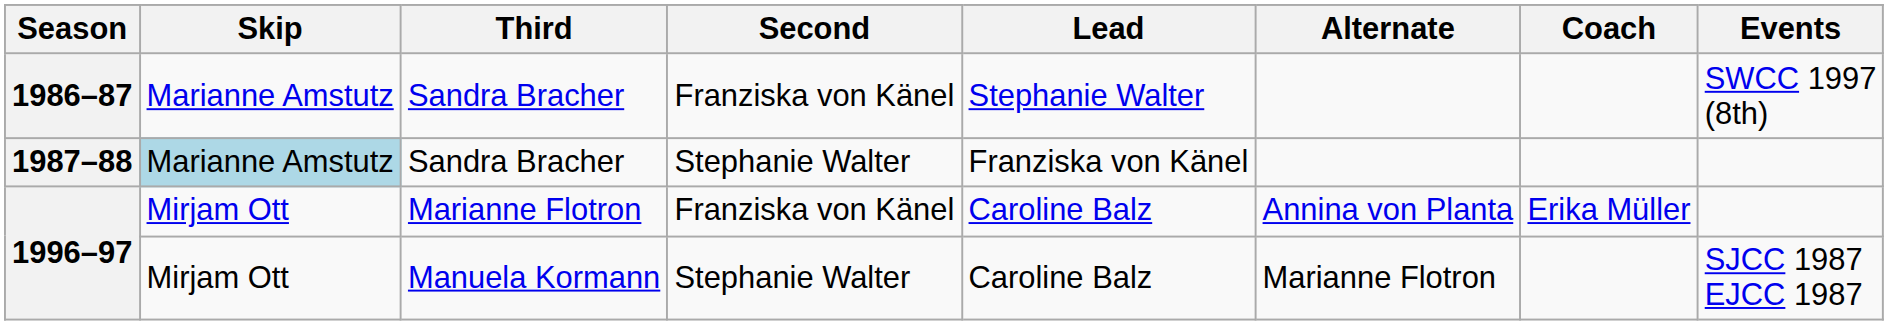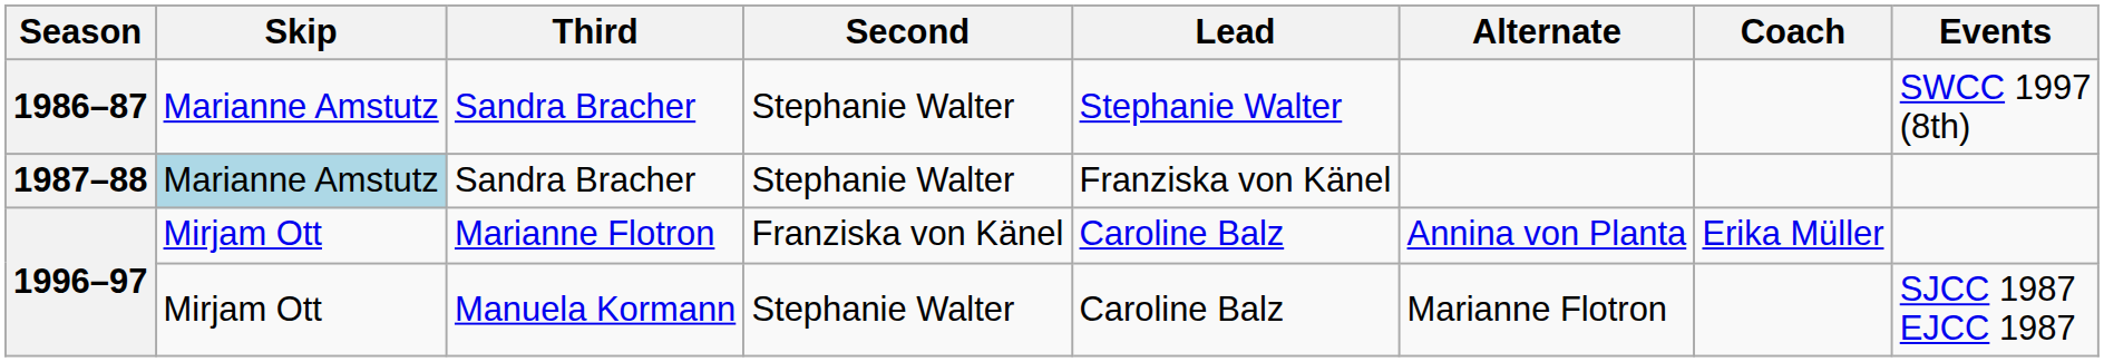1986–87 | Second: Franziska von Känel -> Stephanie Walter
